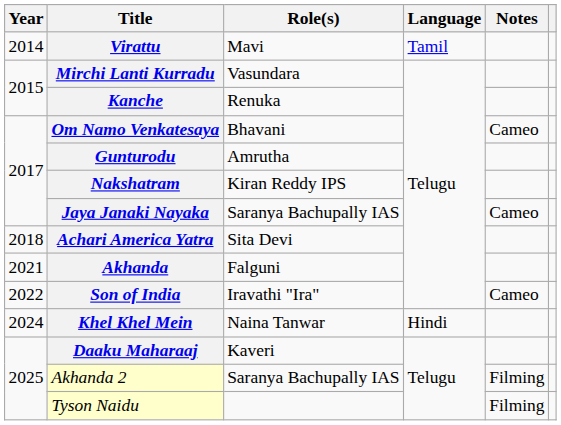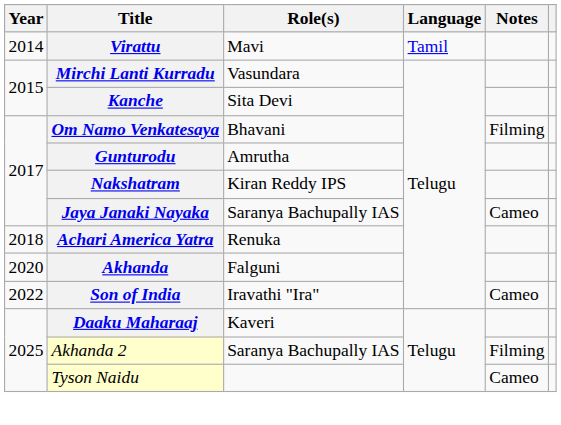Kanche | Role(s): Renuka -> Sita Devi
Om Namo Venkatesaya | Notes: Cameo -> Filming
Achari America Yatra | Role(s): Sita Devi -> Renuka
Akhanda | Year: 2021 -> 2020
- row: 2024 | Khel Khel Mein | Naina Tanwar | Hindi
Tyson Naidu | Notes: Filming -> Cameo
